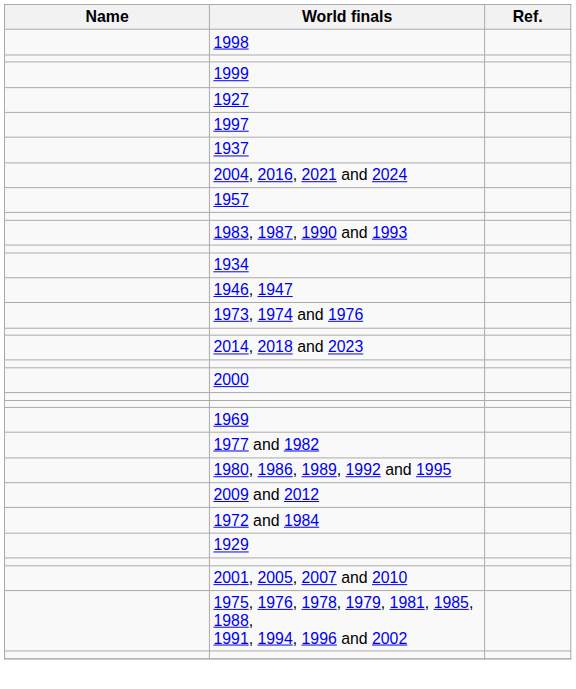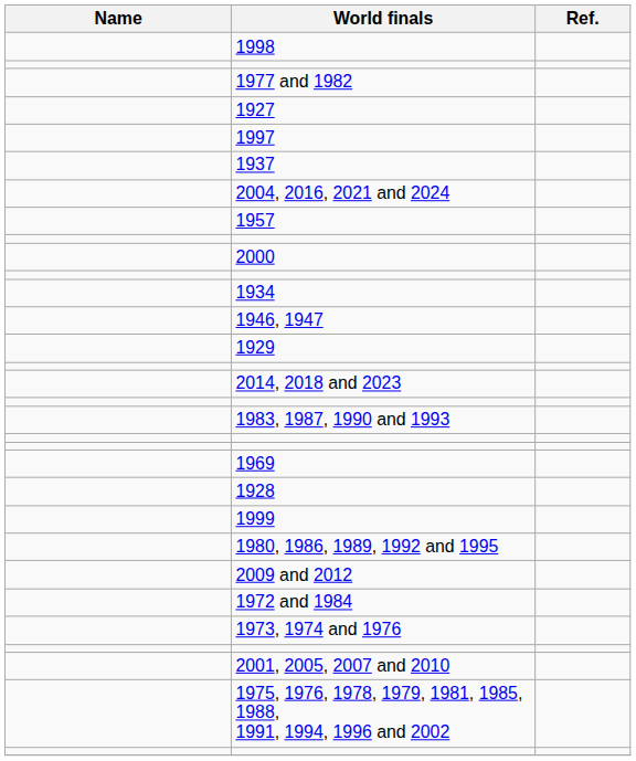rows swapped: 1999 <-> 1977 and 1982
rows swapped: 1983, 1987, 1990 and 1993 <-> 2000
rows swapped: 1929 <-> 1973, 1974 and 1976
+ row: 1928
